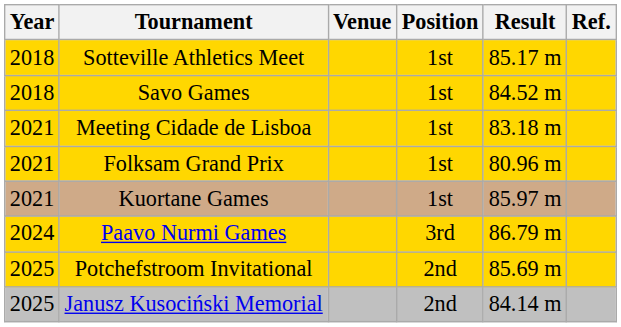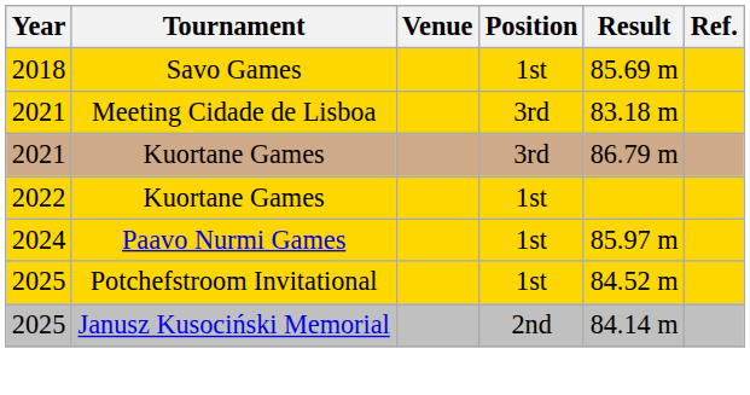- row: 2018 | Sotteville Athletics Meet | 1st | 85.17 m
Savo Games | Result: 84.52 m -> 85.69 m
Meeting Cidade de Lisboa | Position: 1st -> 3rd
- row: 2021 | Folksam Grand Prix | 1st | 80.96 m
2021 / Kuortane Games | Position: 1st -> 3rd
2021 / Kuortane Games | Result: 85.97 m -> 86.79 m
+ row: 2022 | Kuortane Games | 1st
Paavo Nurmi Games | Position: 3rd -> 1st
Paavo Nurmi Games | Result: 86.79 m -> 85.97 m
Potchefstroom Invitational | Position: 2nd -> 1st
Potchefstroom Invitational | Result: 85.69 m -> 84.52 m
